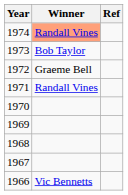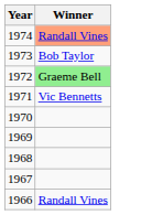- column: Ref
1972 | Winner: no background -> lightgreen background
1971 | Winner: Randall Vines -> Vic Bennetts
1966 | Winner: Vic Bennetts -> Randall Vines
